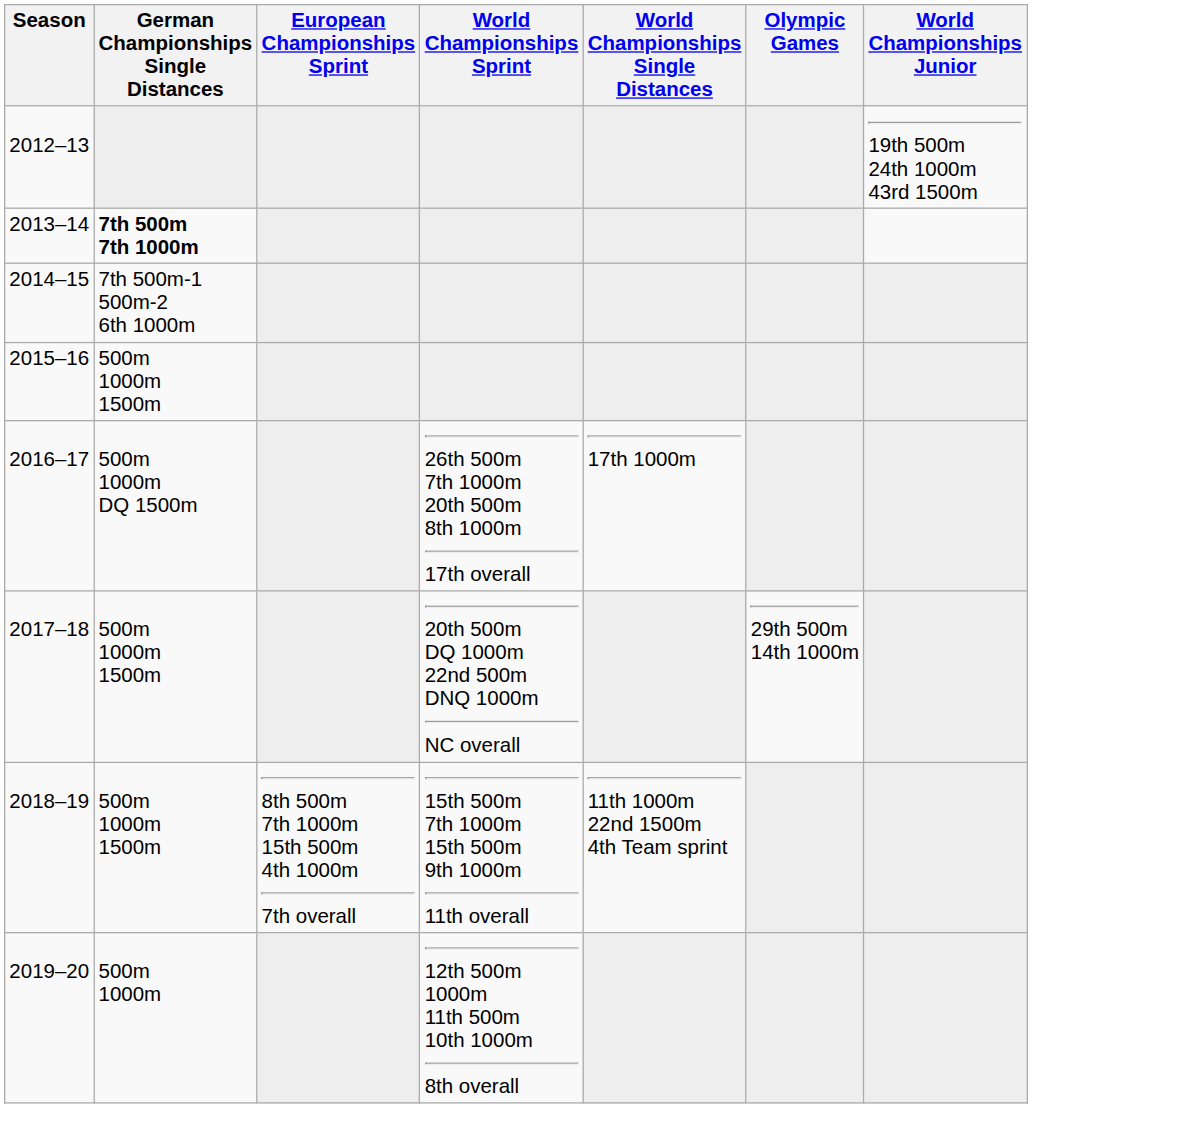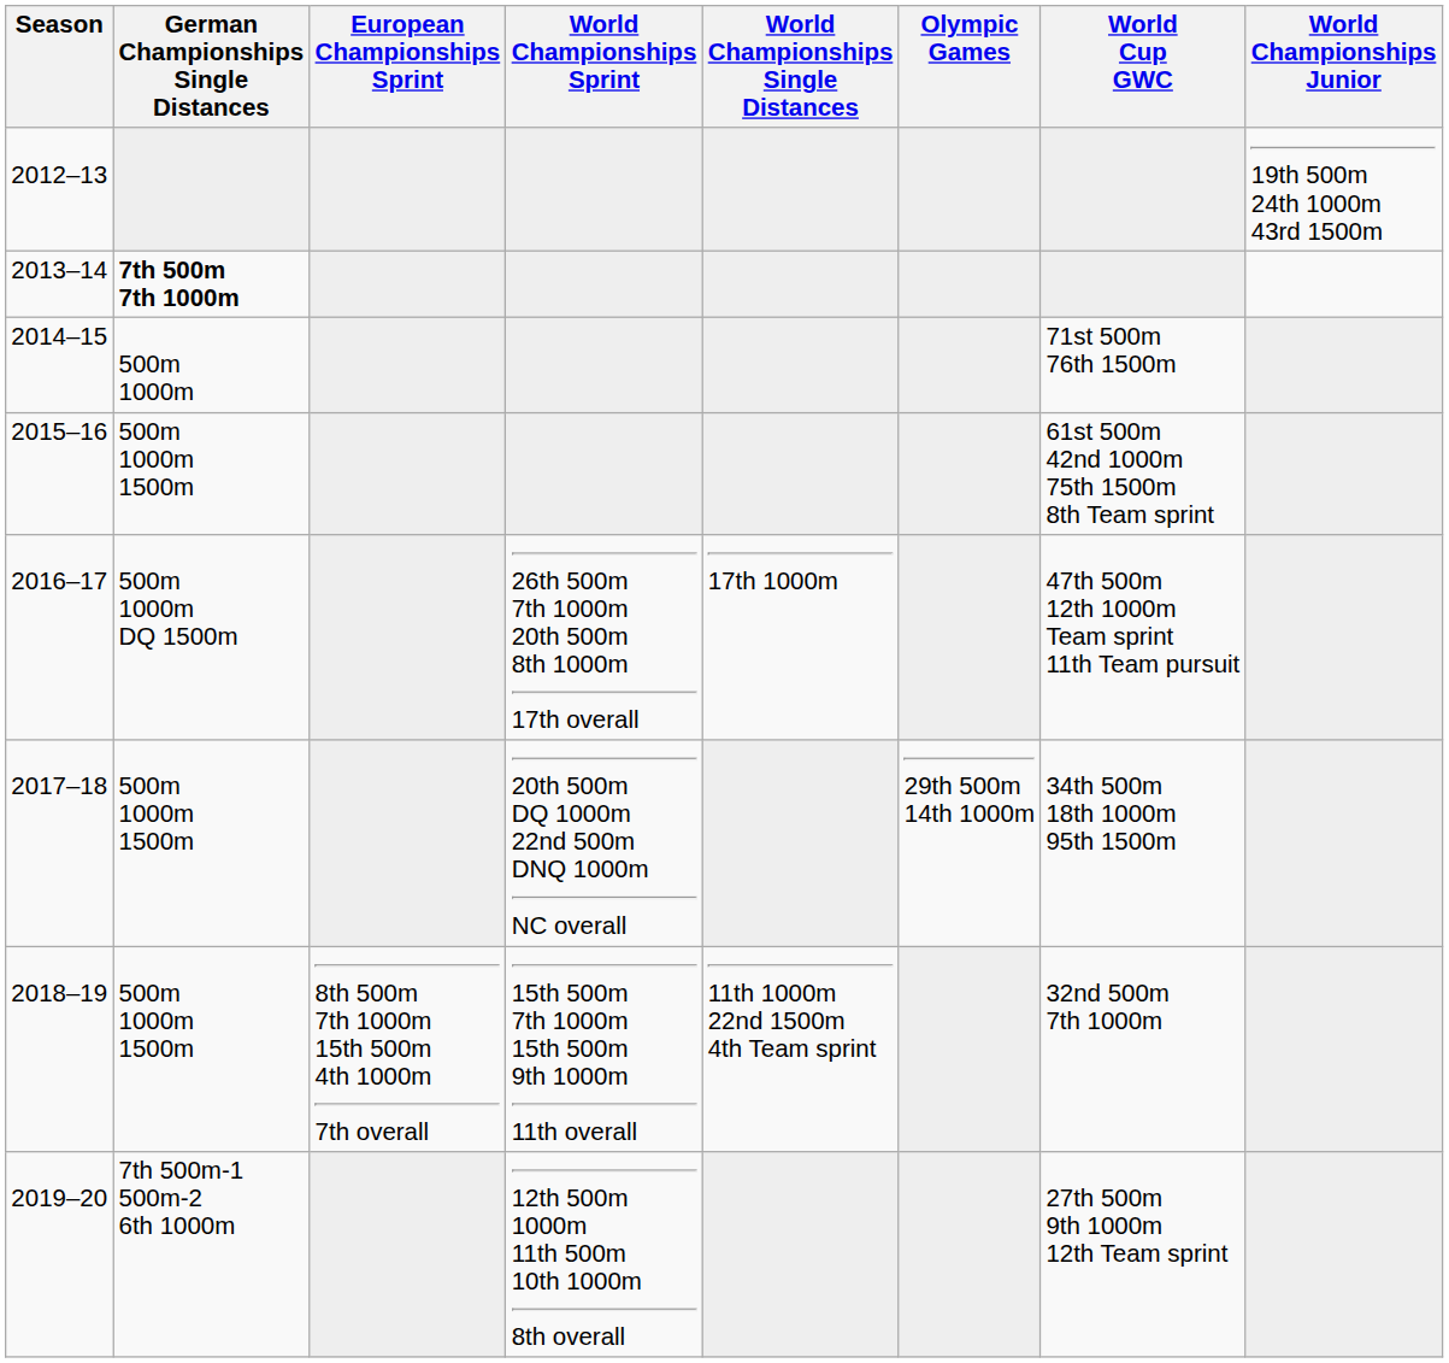+ column: World Cup GWC | 71st 500m 76th 1500m | 61st 500m 42nd 1000m 75th 1500m 8th Team sprint | 47th 500m 12th 1000m Team sprint 11th Team pursuit | 34th 500m 18th 1000m 95th 1500m | 32nd 500m 7th 1000m | 27th 500m 9th 1000m 12th Team sprint
2014–15 | German Championships Single Distances: 7th 500m-1 500m-2 6th 1000m -> 500m 1000m
2019–20 | German Championships Single Distances: 500m 1000m -> 7th 500m-1 500m-2 6th 1000m
